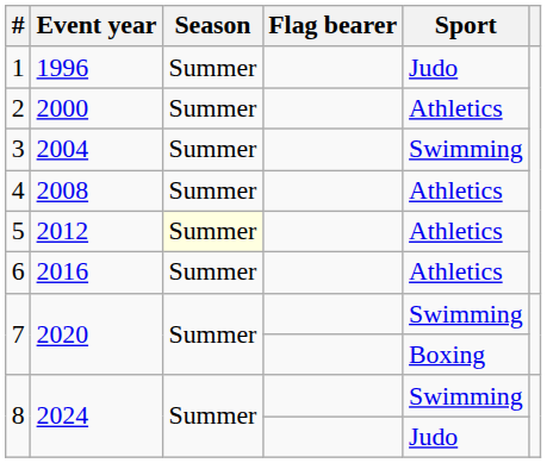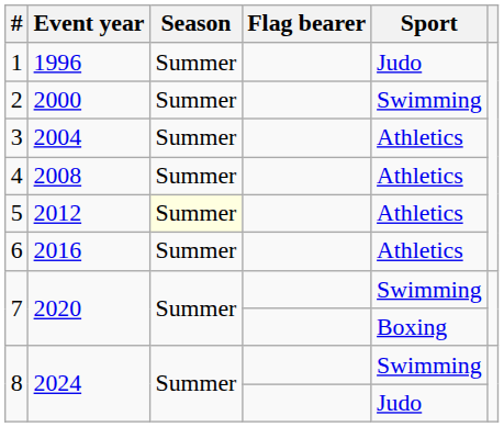2 | Sport: Athletics -> Swimming
3 | Sport: Swimming -> Athletics
